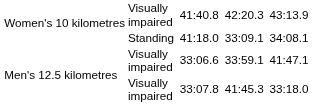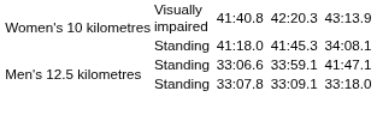41:18.0 | column 6: 33:09.1 -> 41:45.3
33:06.6 | column 2: Visually impaired -> Standing
33:07.8 | column 2: Visually impaired -> Standing
33:07.8 | column 6: 41:45.3 -> 33:09.1
